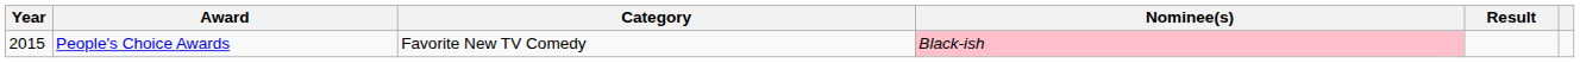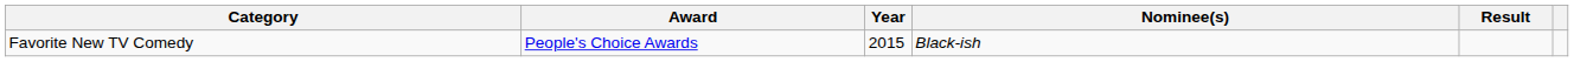columns swapped: Year <-> Category
People's Choice Awards | Nominee(s): pink background -> no background
